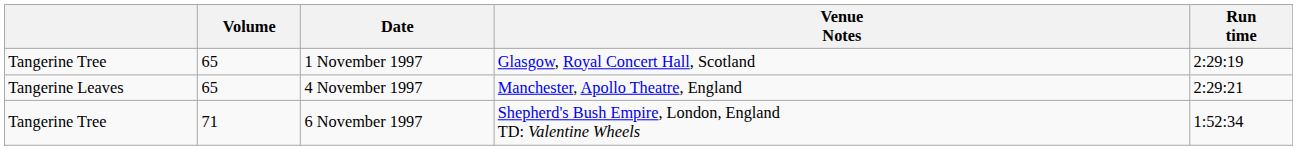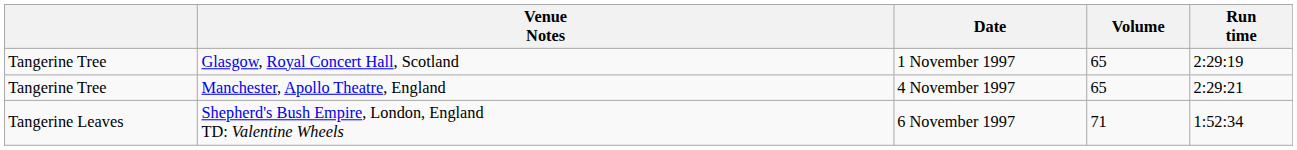columns swapped: Volume <-> Venue Notes
4 November 1997 | column 1: Tangerine Leaves -> Tangerine Tree
6 November 1997 | column 1: Tangerine Tree -> Tangerine Leaves
